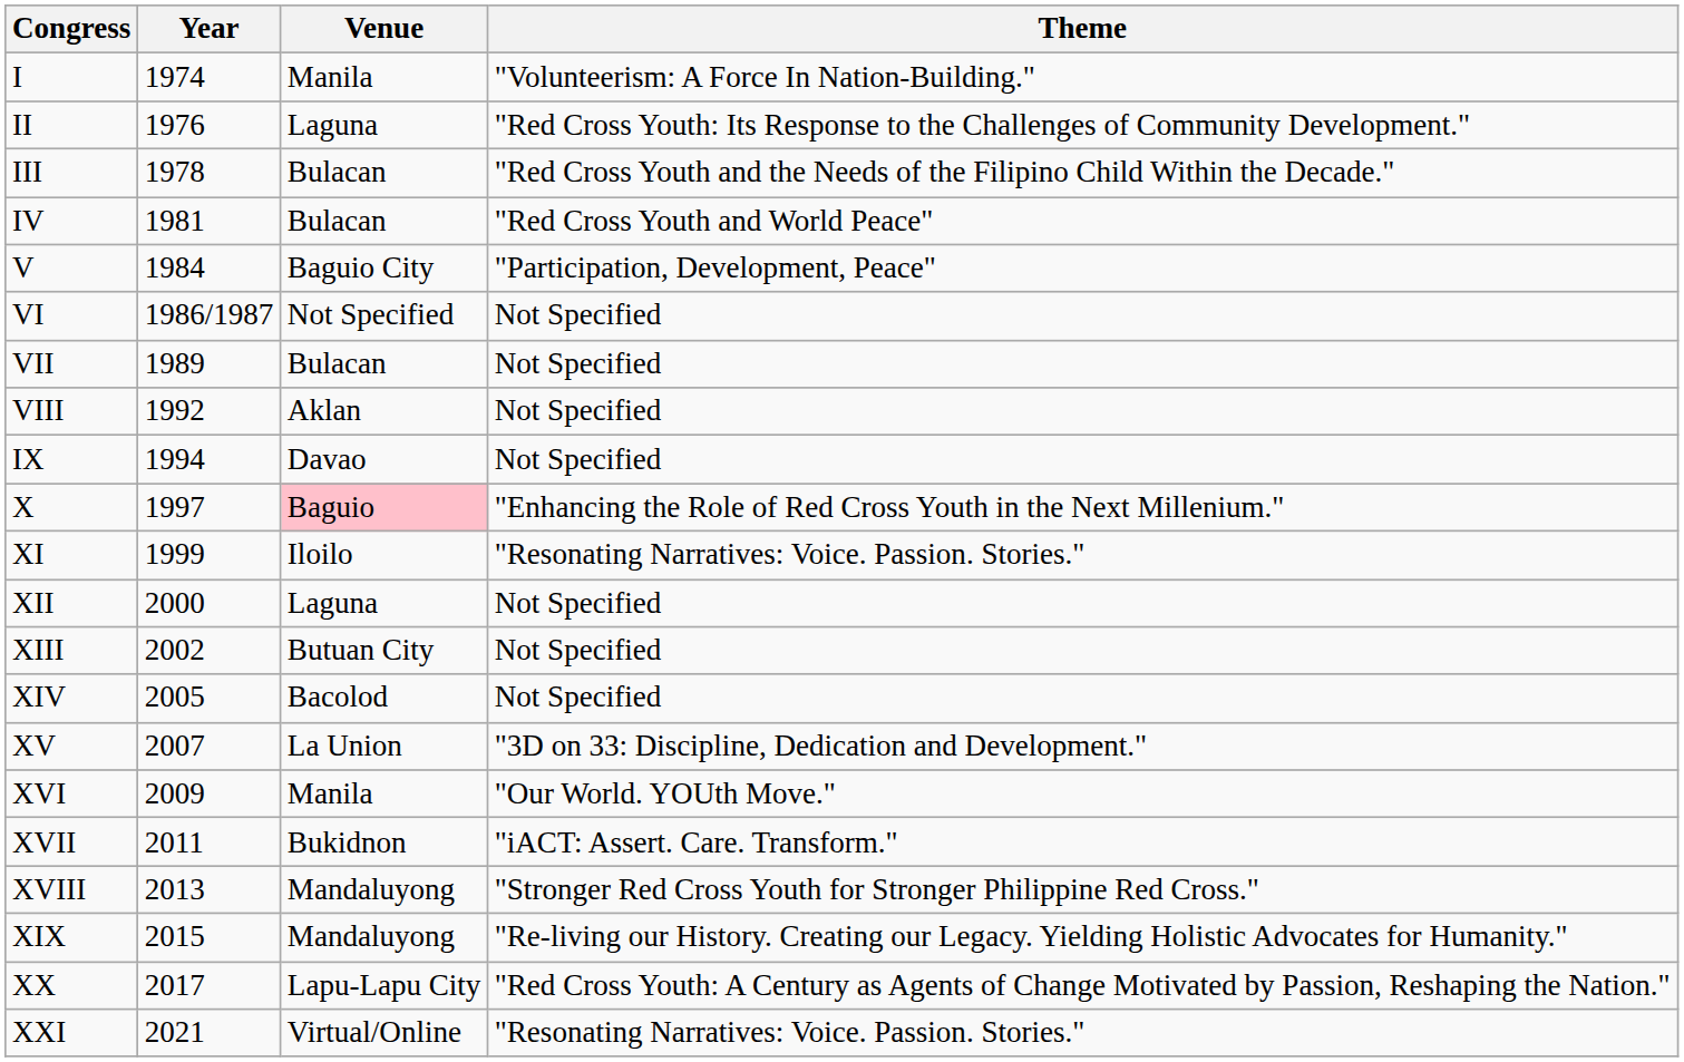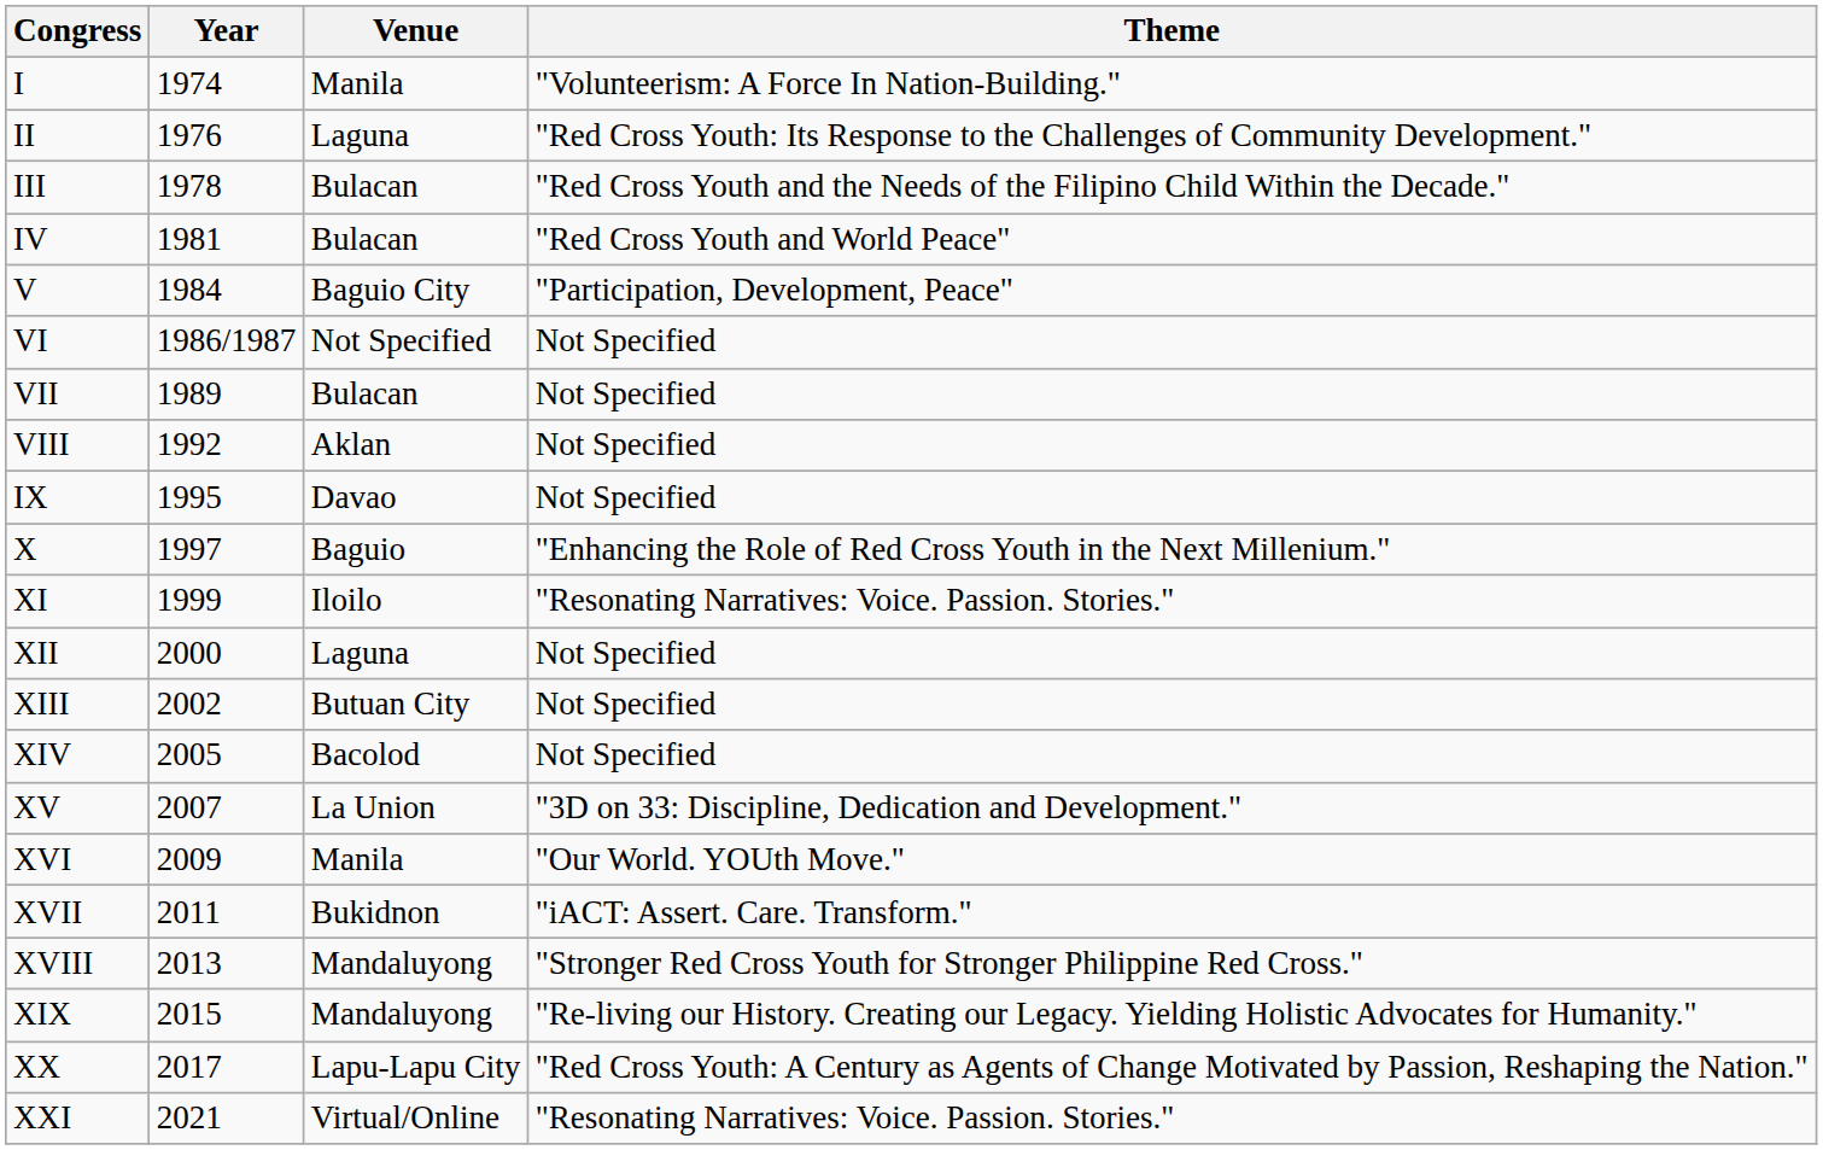IX | Year: 1994 -> 1995
X | Venue: pink background -> no background
